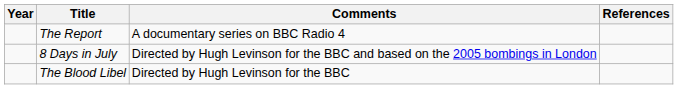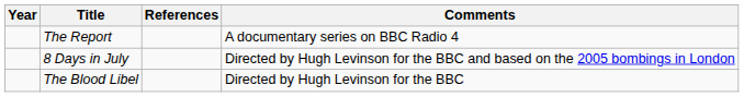columns swapped: Comments <-> References
